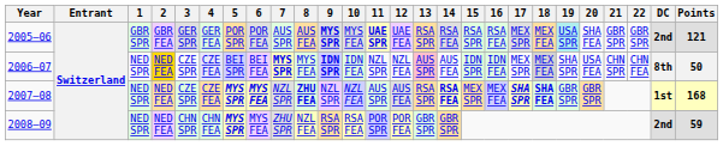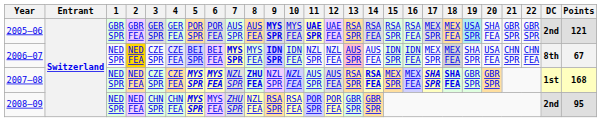2006–07 | Points: 50 -> 67
2008–09 | Points: 59 -> 95
